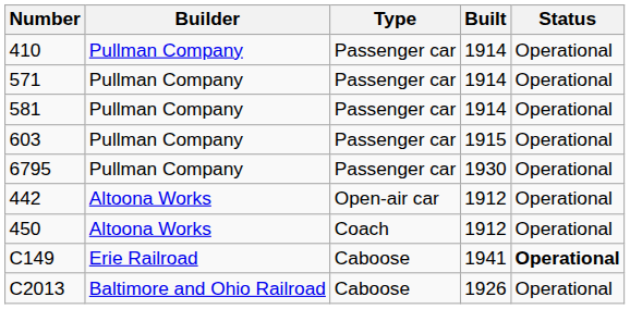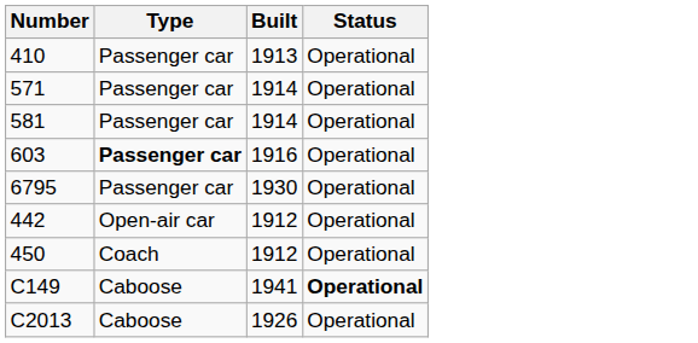- column: Builder | Pullman Company | Pullman Company | Pullman Company | Pullman Company | Pullman Company | Altoona Works | Altoona Works | Erie Railroad | Baltimore and Ohio Railroad
410 | Built: 1914 -> 1913
603 | Type: normal -> bold
603 | Built: 1915 -> 1916
